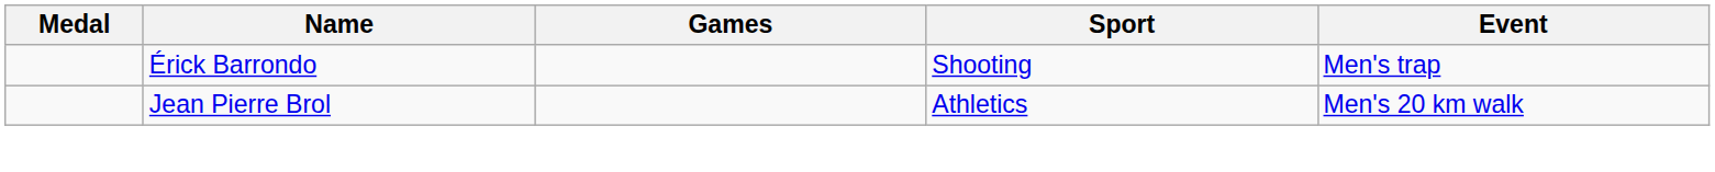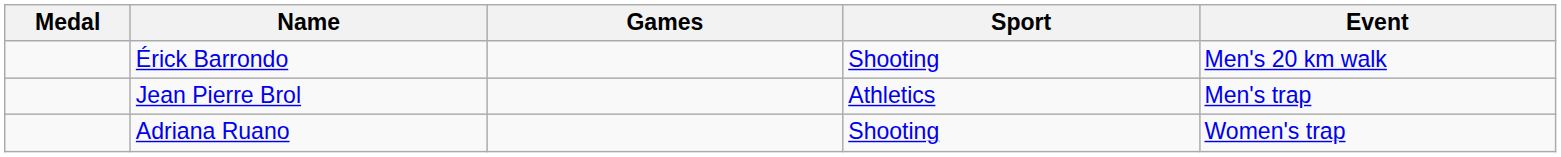Érick Barrondo | Event: Men's trap -> Men's 20 km walk
Jean Pierre Brol | Event: Men's 20 km walk -> Men's trap
+ row: Adriana Ruano | Shooting | Women's trap
